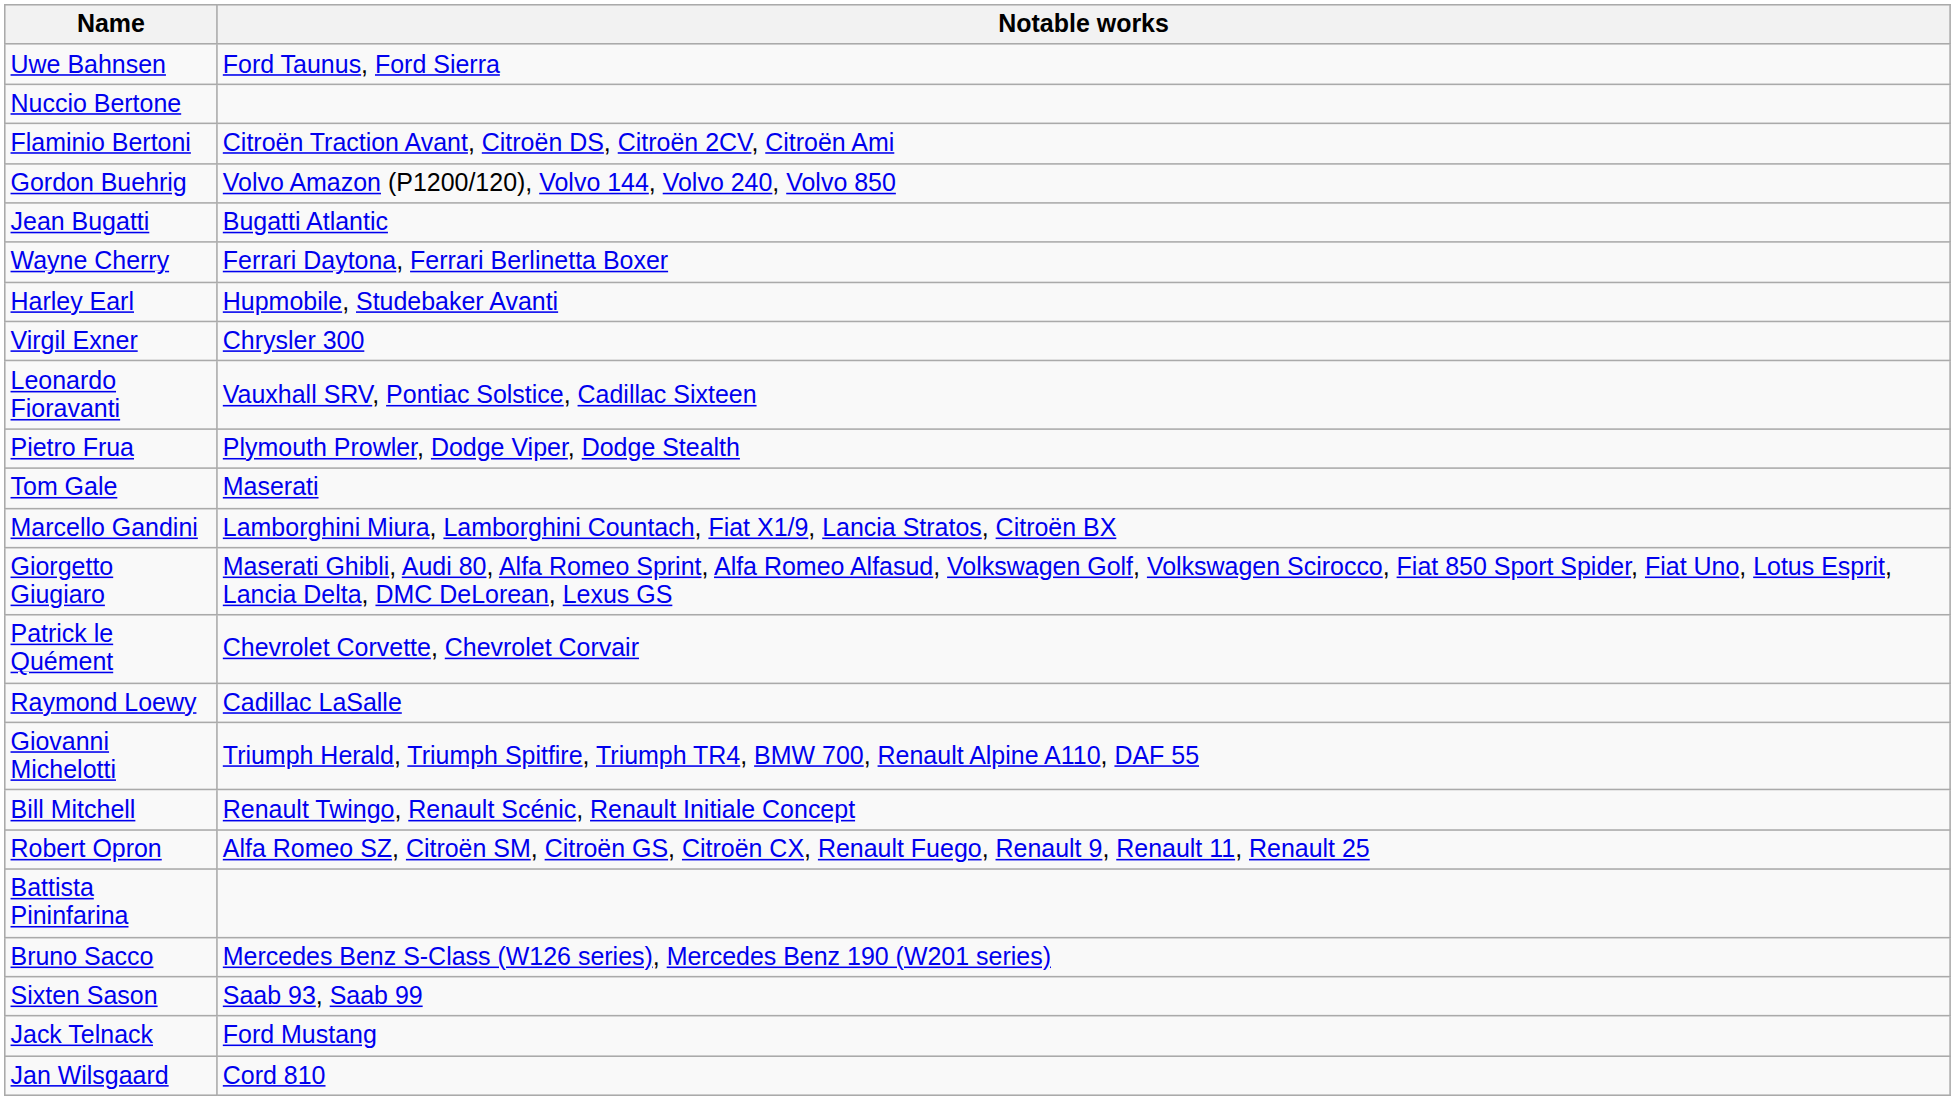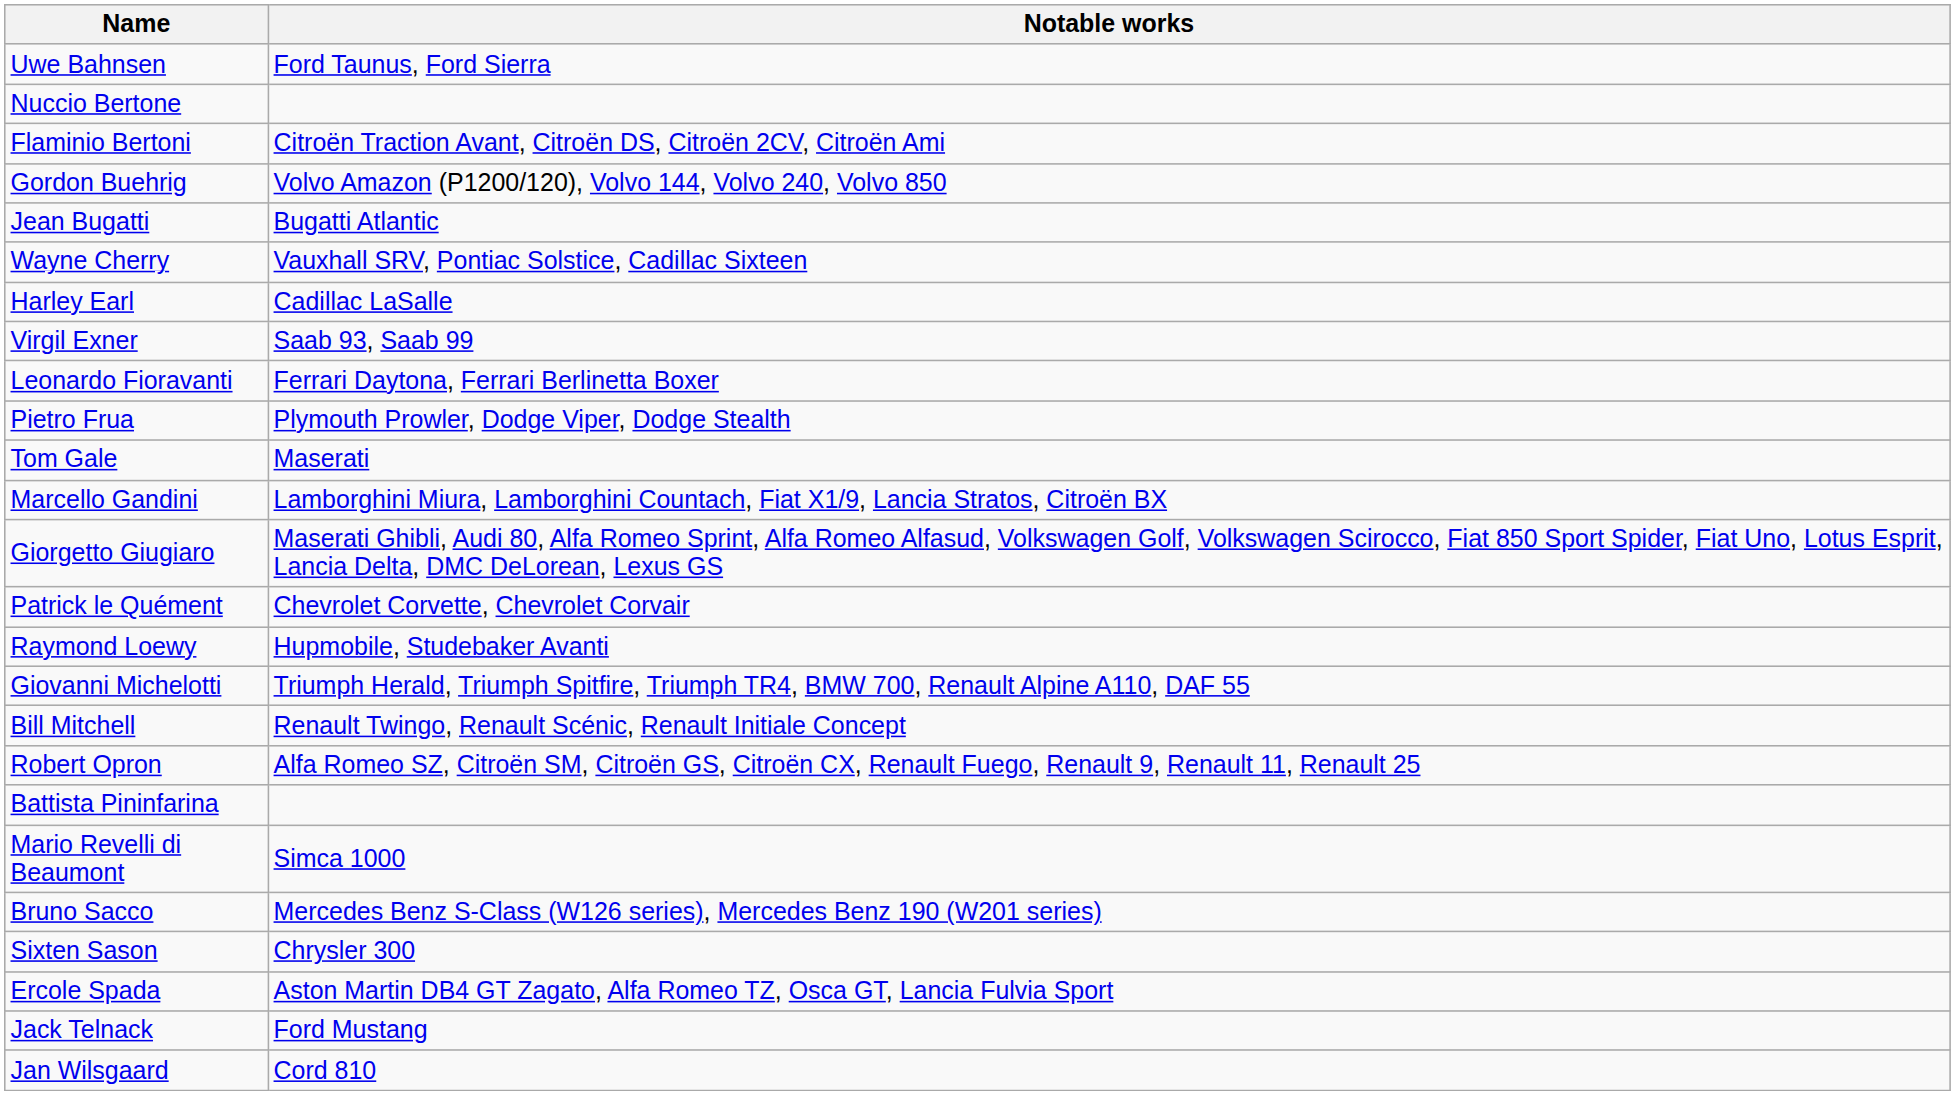Wayne Cherry | Notable works: Ferrari Daytona, Ferrari Berlinetta Boxer -> Vauxhall SRV, Pontiac Solstice, Cadillac Sixteen
Harley Earl | Notable works: Hupmobile, Studebaker Avanti -> Cadillac LaSalle
Virgil Exner | Notable works: Chrysler 300 -> Saab 93, Saab 99
Leonardo Fioravanti | Notable works: Vauxhall SRV, Pontiac Solstice, Cadillac Sixteen -> Ferrari Daytona, Ferrari Berlinetta Boxer
Raymond Loewy | Notable works: Cadillac LaSalle -> Hupmobile, Studebaker Avanti
+ row: Mario Revelli di Beaumont | Simca 1000
Sixten Sason | Notable works: Saab 93, Saab 99 -> Chrysler 300
+ row: Ercole Spada | Aston Martin DB4 GT Zagato, Alfa Romeo TZ, Osca GT, Lancia Fulvia Sport
